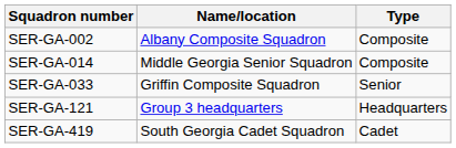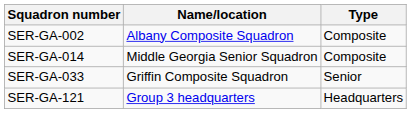- row: SER-GA-419 | South Georgia Cadet Squadron | Cadet
